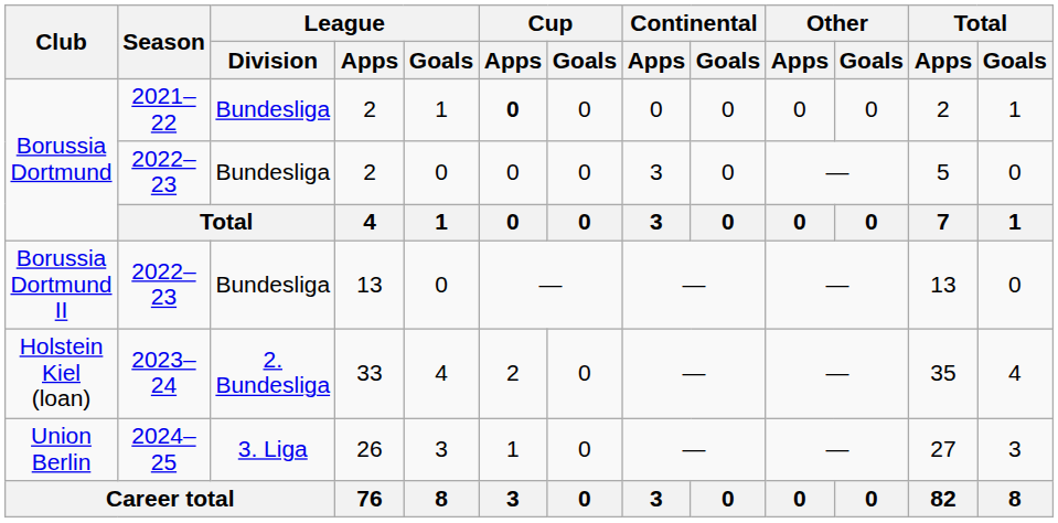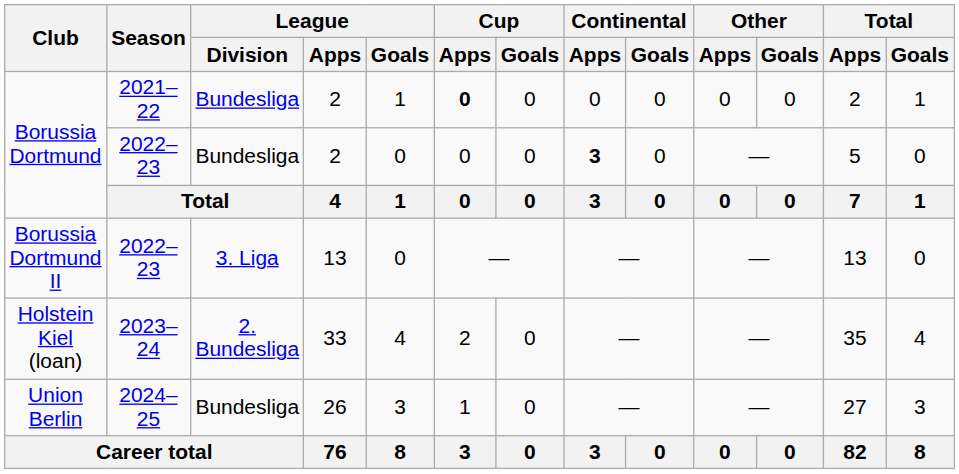Borussia Dortmund / 2022–23 | Continental / Apps: normal -> bold
Borussia Dortmund II | League / Division: Bundesliga -> 3. Liga
Union Berlin | League / Division: 3. Liga -> Bundesliga
